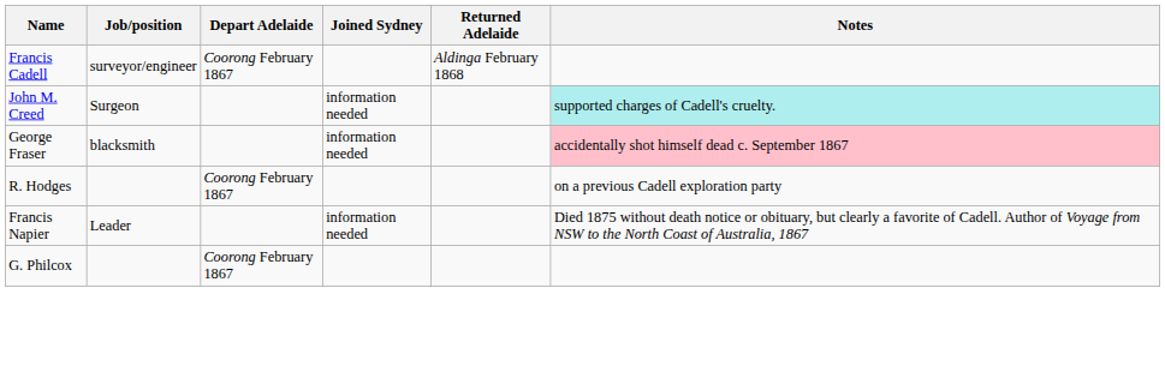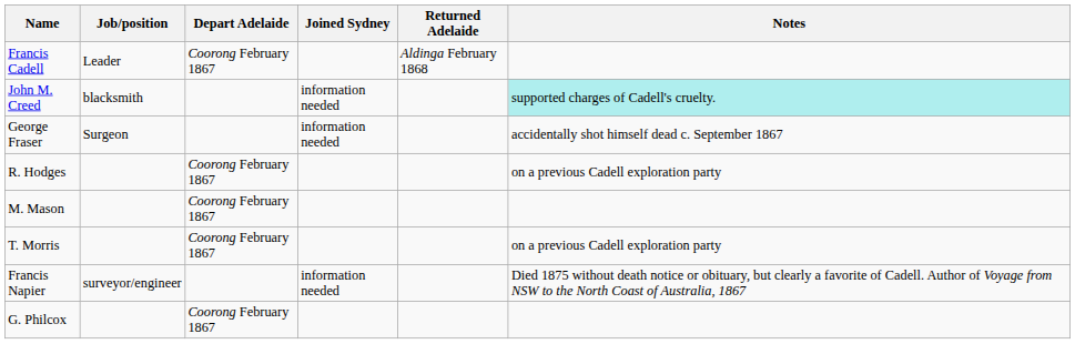Francis Cadell | Job/position: surveyor/engineer -> Leader
John M. Creed | Job/position: Surgeon -> blacksmith
George Fraser | Job/position: blacksmith -> Surgeon
George Fraser | Notes: pink background -> no background
+ row: M. Mason | Coorong February 1867
+ row: T. Morris | Coorong February 1867 | on a previous Cadell exploration party
Francis Napier | Job/position: Leader -> surveyor/engineer
